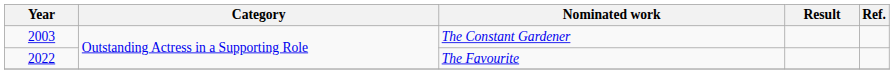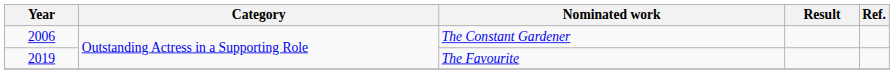The Constant Gardener | Year: 2003 -> 2006
The Favourite | Year: 2022 -> 2019
